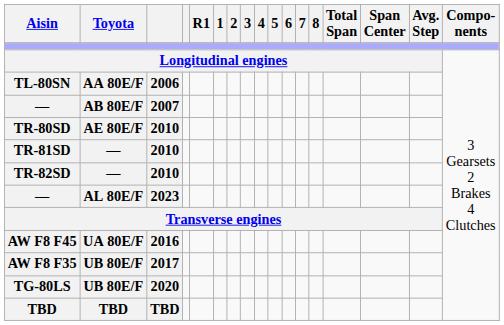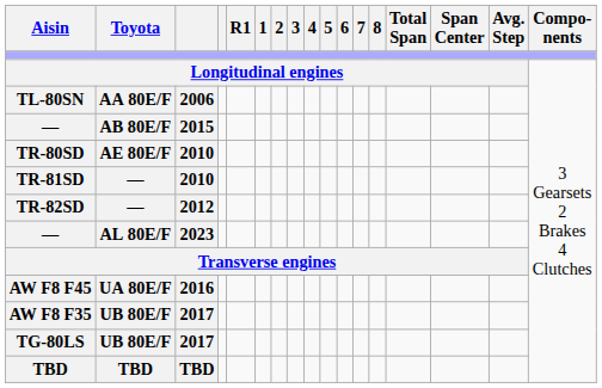— / AB 80E/F | column 3: 2007 -> 2015
TR-82SD | column 3: 2010 -> 2012
TG-80LS | column 3: 2020 -> 2017
